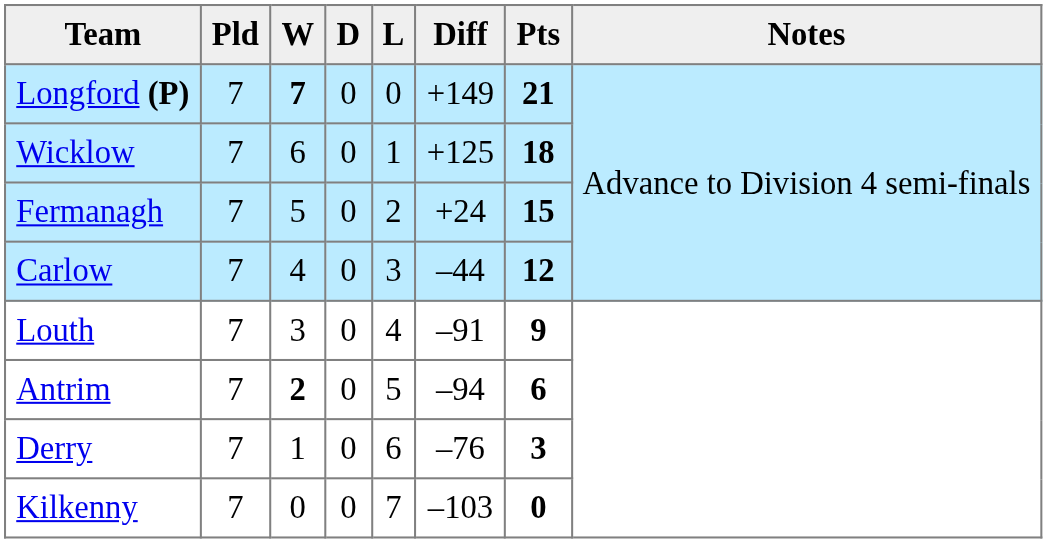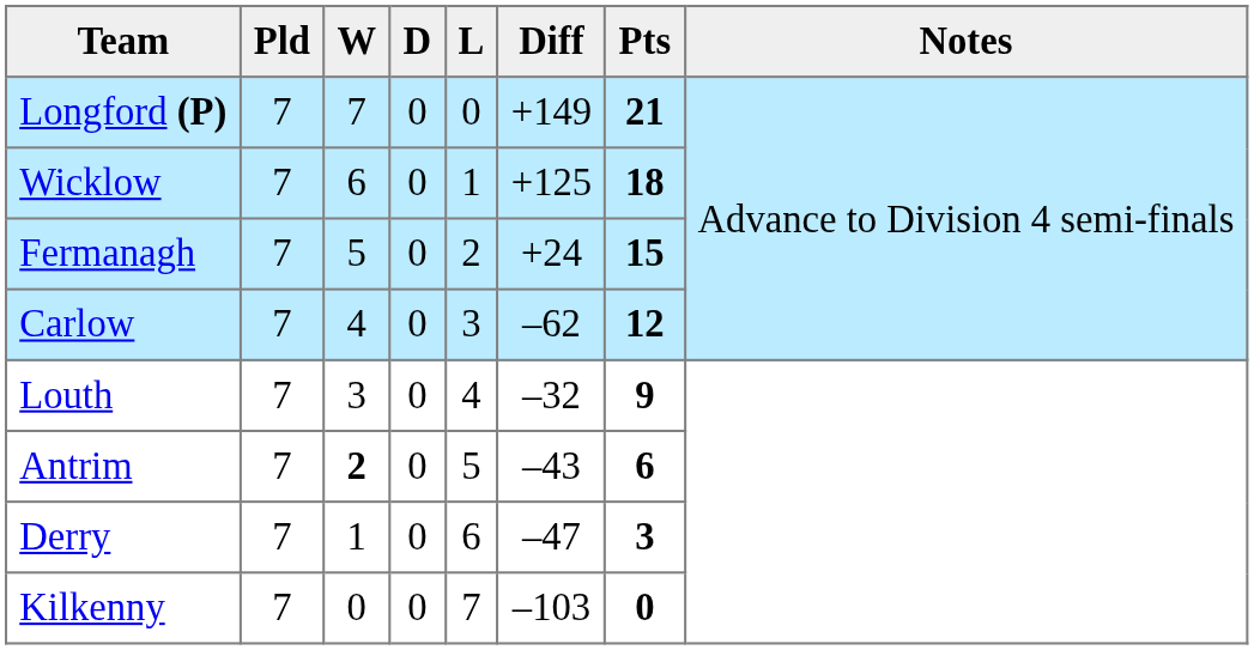Longford (P) | W: bold -> normal
Carlow | Diff: –44 -> –62
Louth | Diff: –91 -> –32
Antrim | Diff: –94 -> –43
Derry | Diff: –76 -> –47
